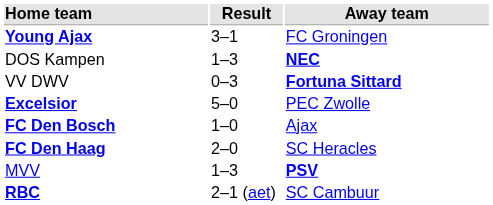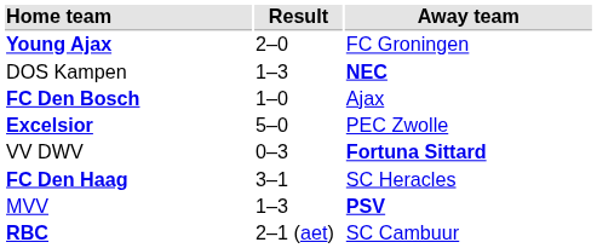Young Ajax | Result: 3–1 -> 2–0
rows swapped: VV DWV <-> FC Den Bosch
FC Den Haag | Result: 2–0 -> 3–1
